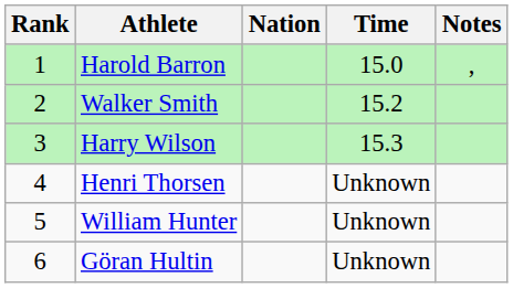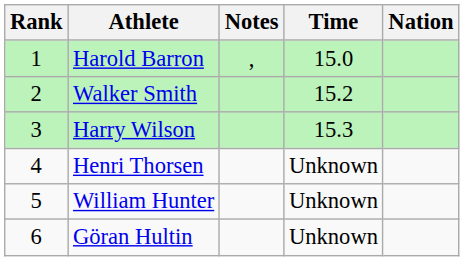columns swapped: Nation <-> Notes
